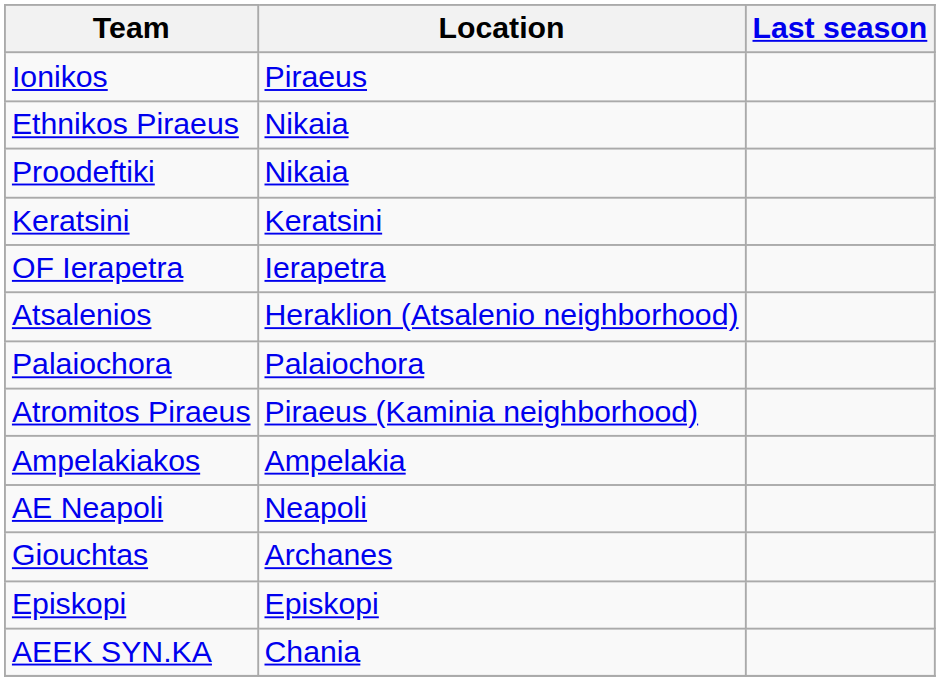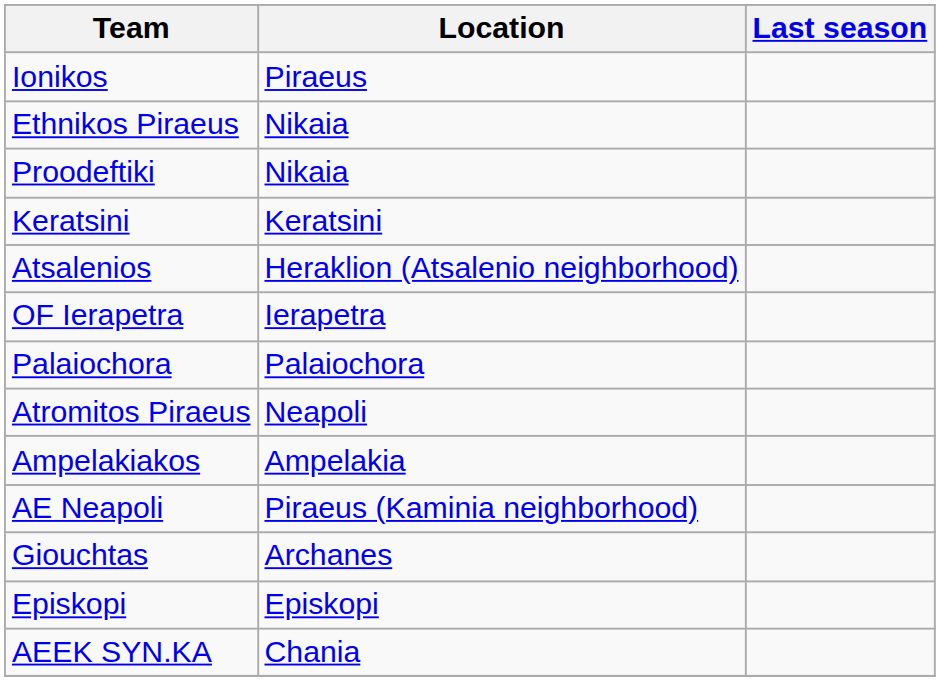rows swapped: OF Ierapetra <-> Atsalenios
Atromitos Piraeus | Location: Piraeus (Kaminia neighborhood) -> Neapoli
AE Neapoli | Location: Neapoli -> Piraeus (Kaminia neighborhood)
